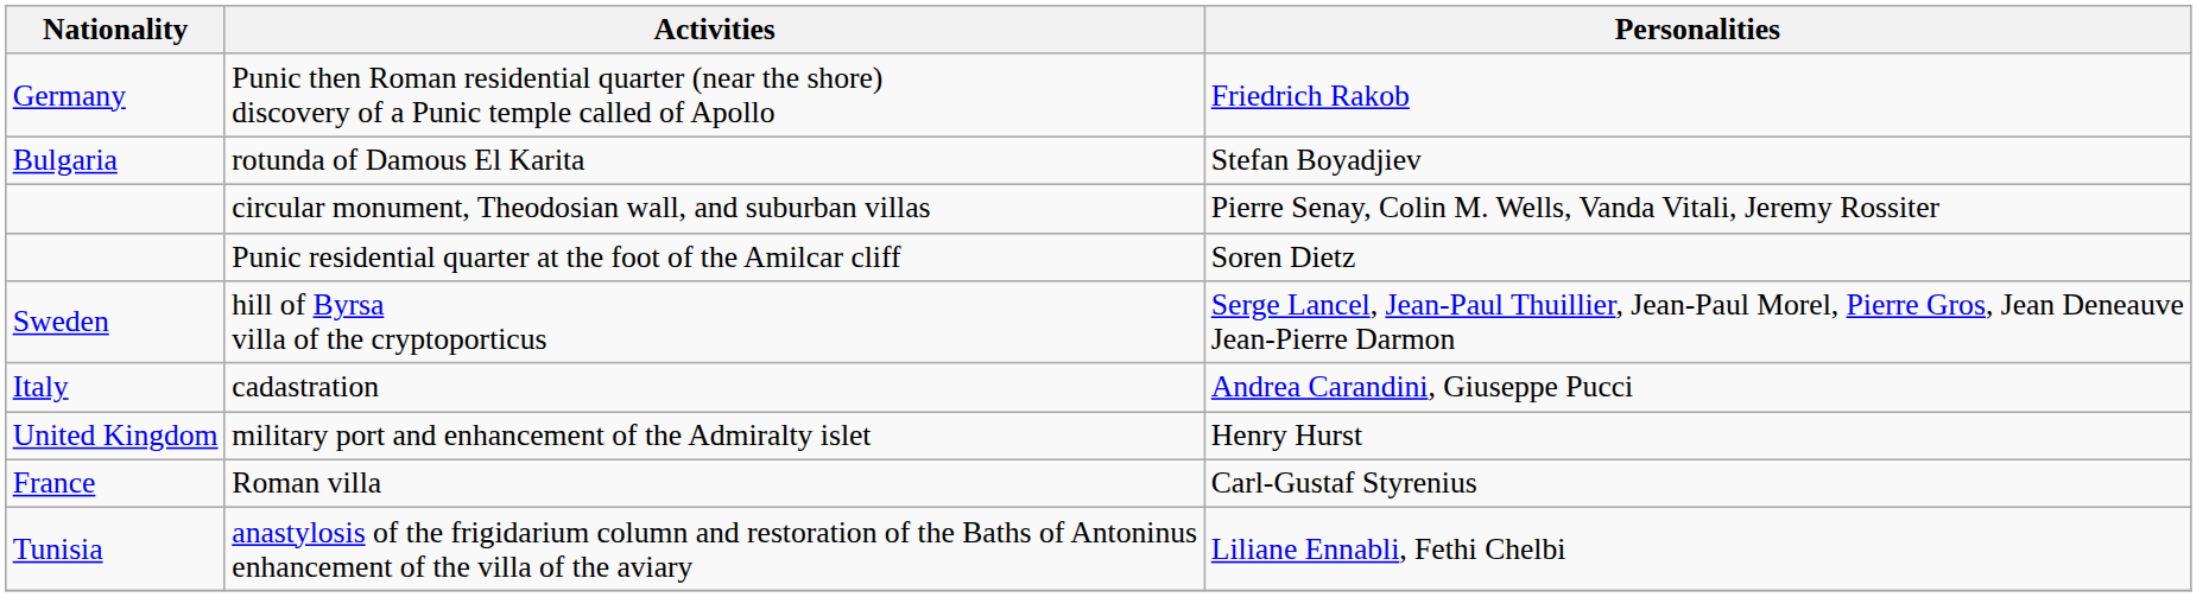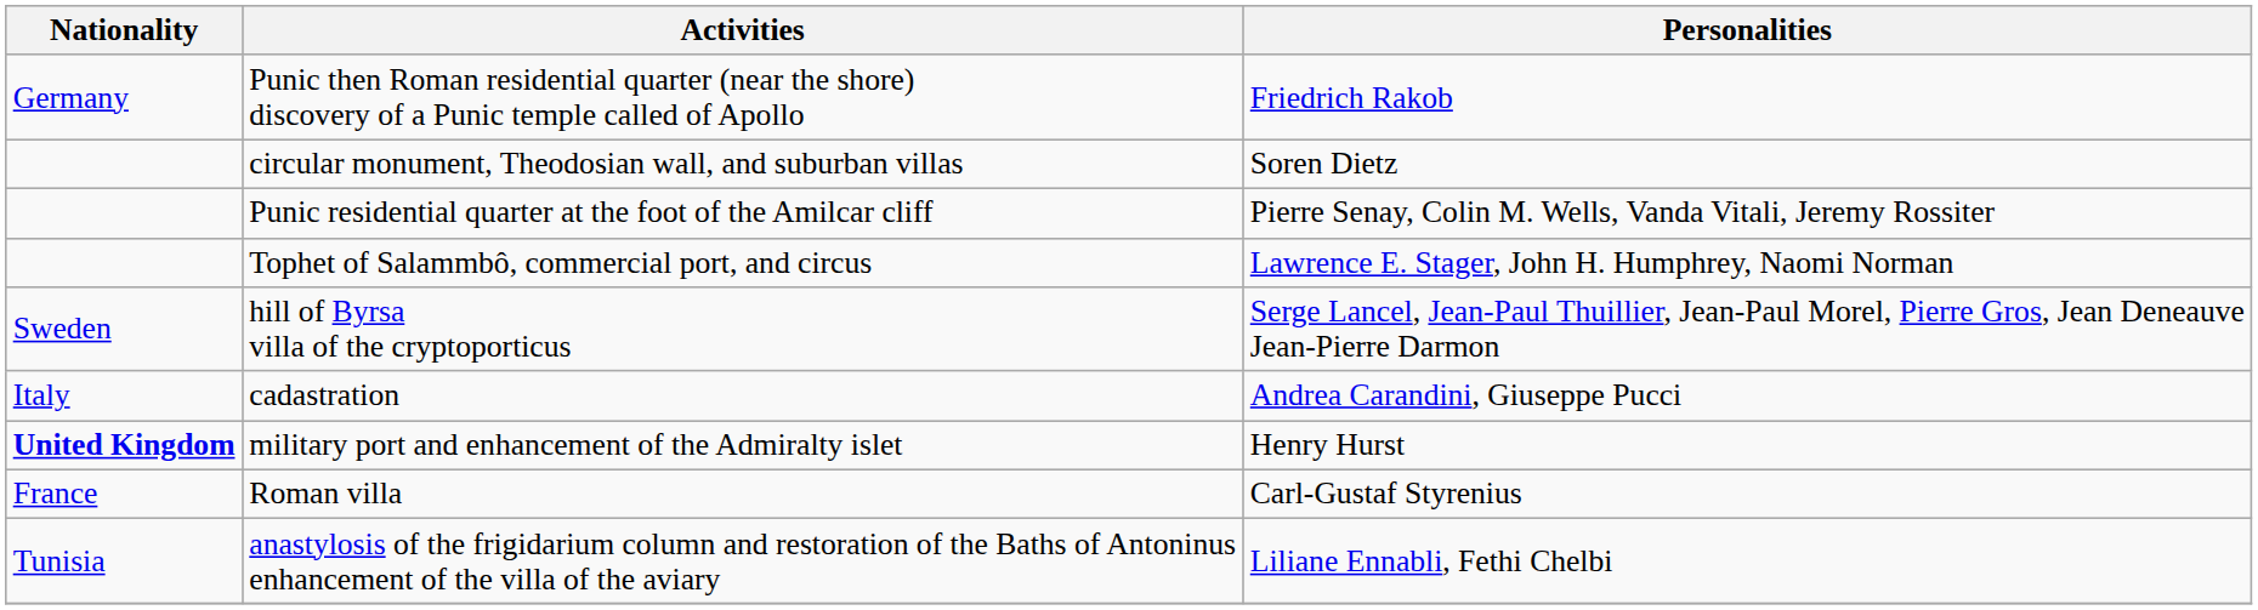- row: Bulgaria | rotunda of Damous El Karita | Stefan Boyadjiev
circular monument, Theodosian wall, and suburban villas | Personalities: Pierre Senay, Colin M. Wells, Vanda Vitali, Jeremy Rossiter -> Soren Dietz
Punic residential quarter at the foot of the Amilcar cliff | Personalities: Soren Dietz -> Pierre Senay, Colin M. Wells, Vanda Vitali, Jeremy Rossiter
+ row: Tophet of Salammbô, commercial port, and circus | Lawrence E. Stager, John H. Humphrey, Naomi Norman
military port and enhancement of the Admiralty islet | Nationality: normal -> bold
